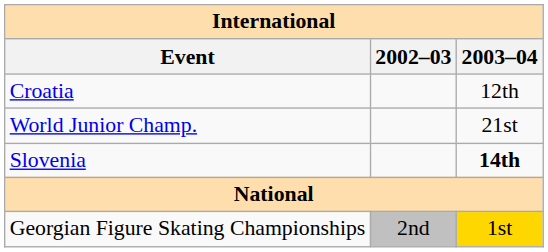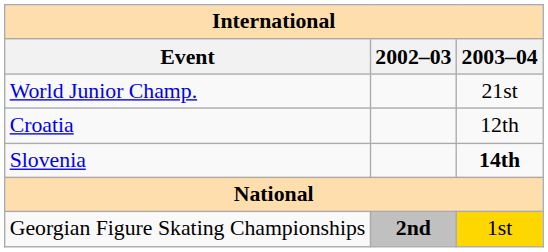rows swapped: World Junior Champ. <-> Croatia
Georgian Figure Skating Championships | 2002–03: normal -> bold
